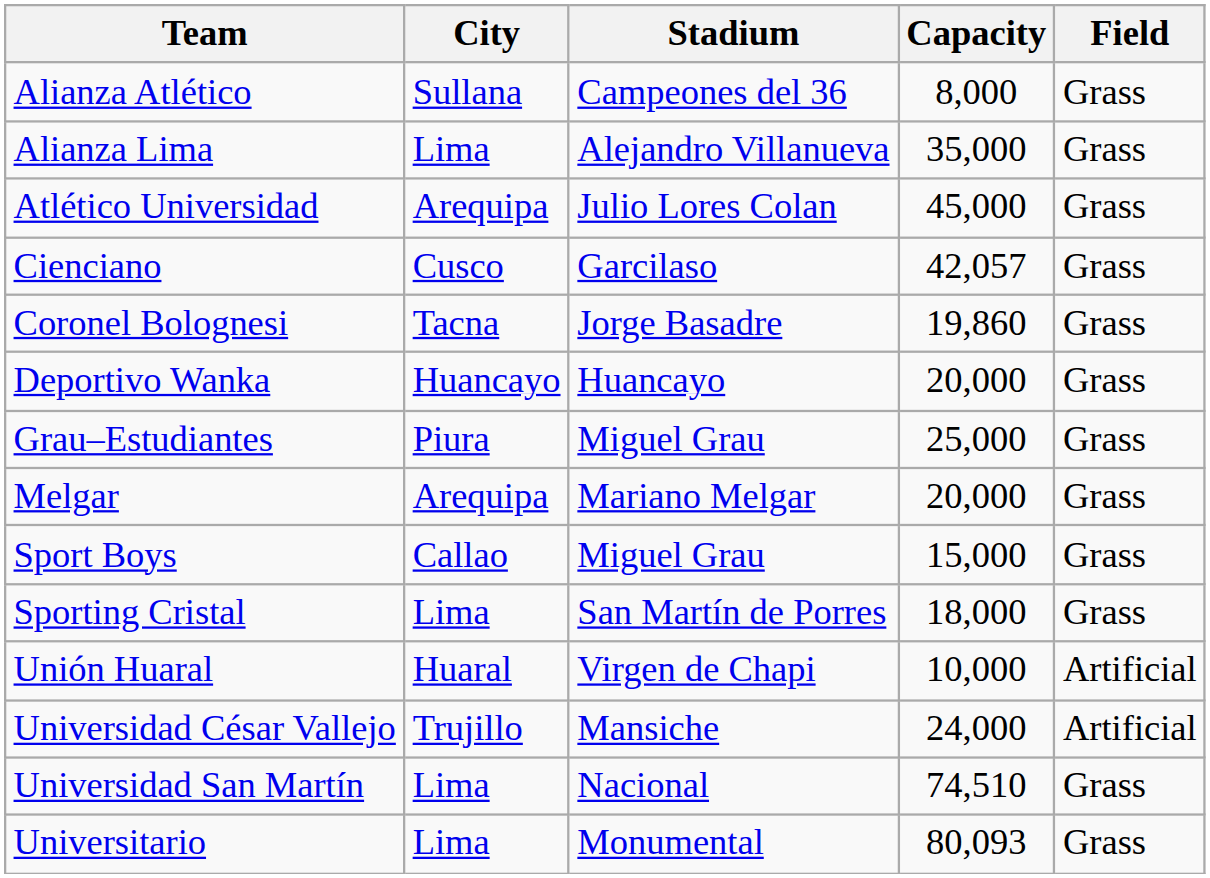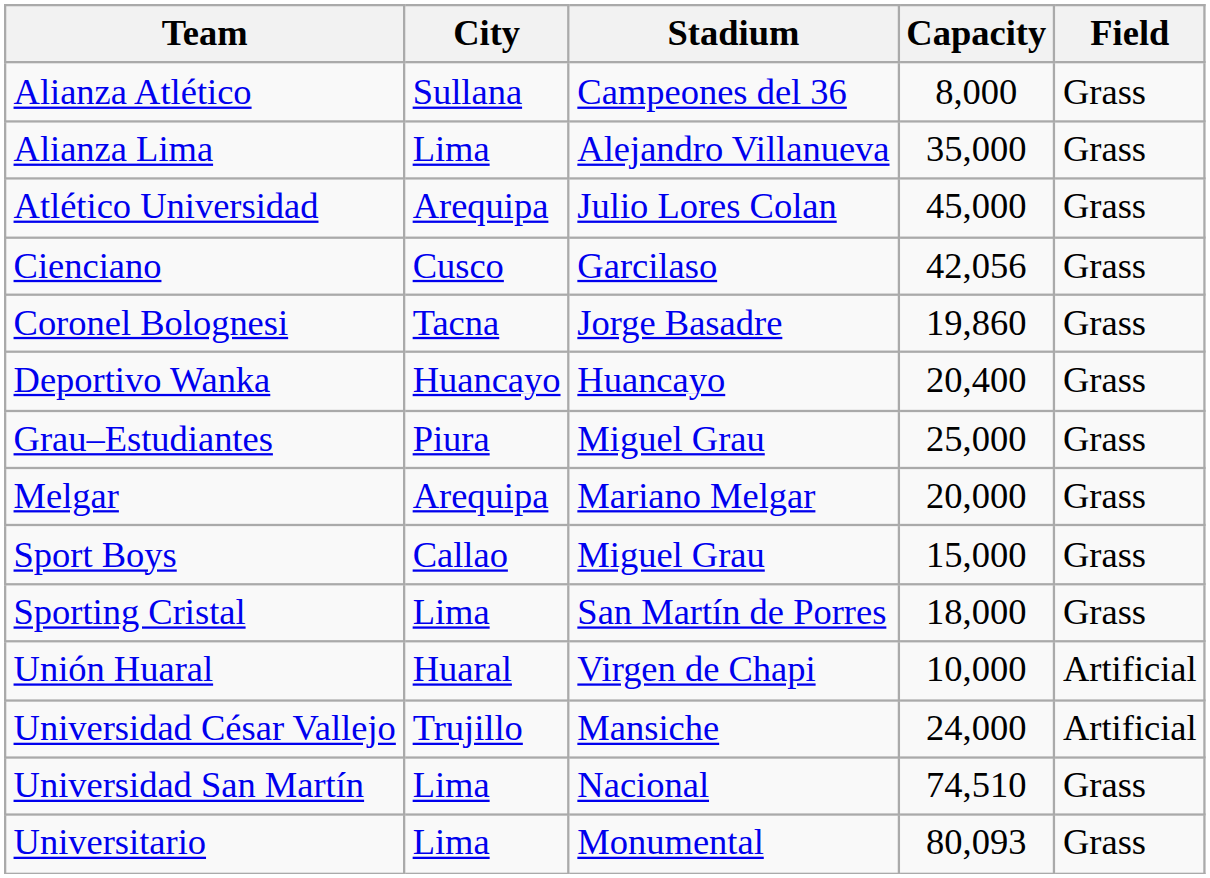Cienciano | Capacity: 42,057 -> 42,056
Deportivo Wanka | Capacity: 20,000 -> 20,400
